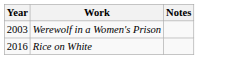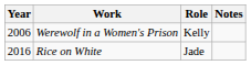+ column: Role | Kelly | Jade
Werewolf in a Women's Prison | Year: 2003 -> 2006
